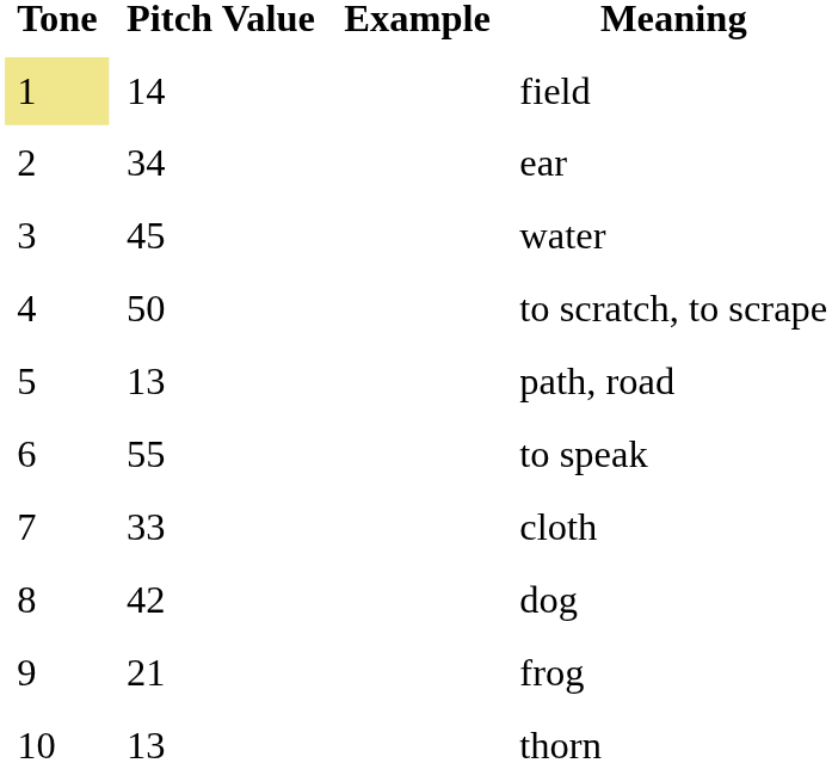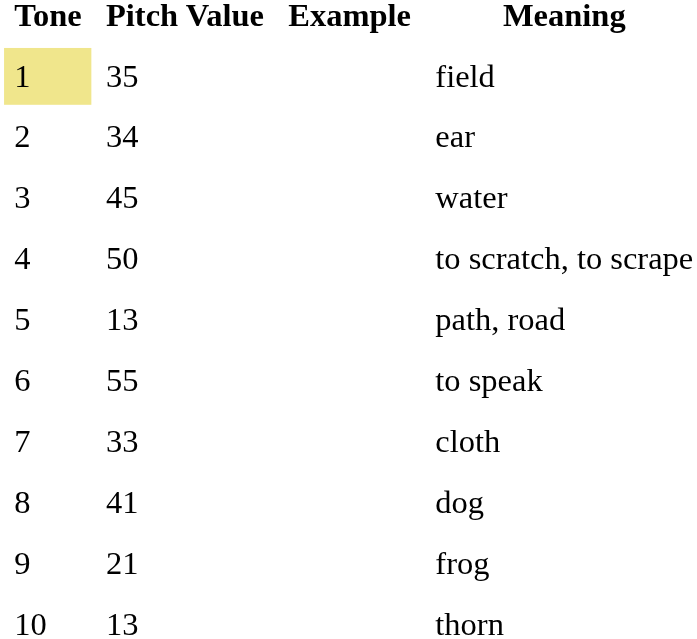field | Pitch Value: 14 -> 35
dog | Pitch Value: 42 -> 41
